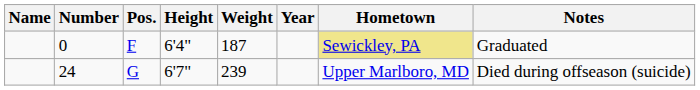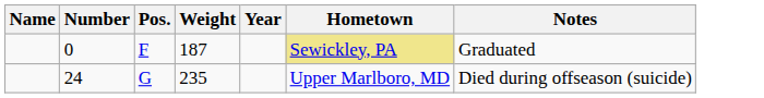- column: Height | 6'4" | 6'7"
24 | Weight: 239 -> 235
